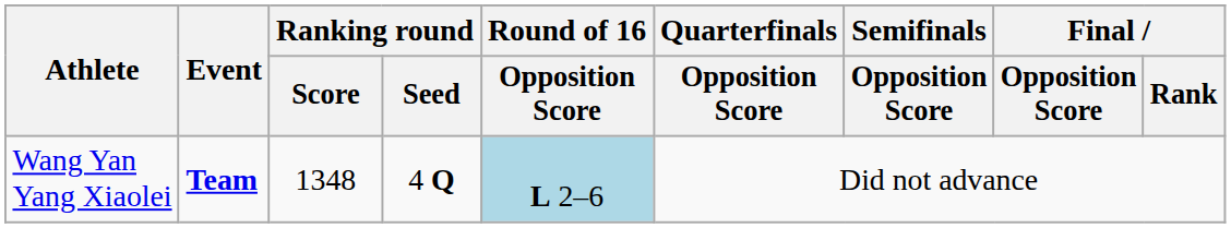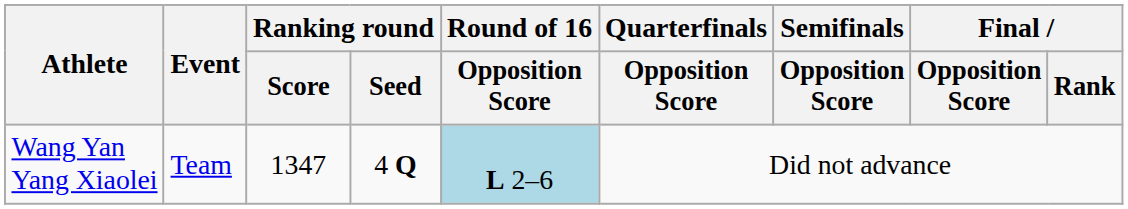Wang Yan Yang Xiaolei | Event: bold -> normal
Wang Yan Yang Xiaolei | Ranking round / Score: 1348 -> 1347
